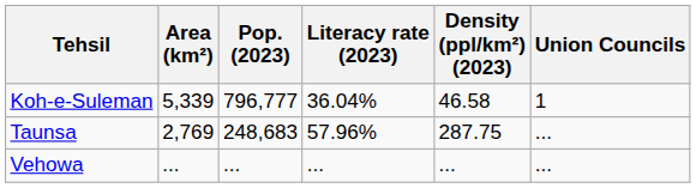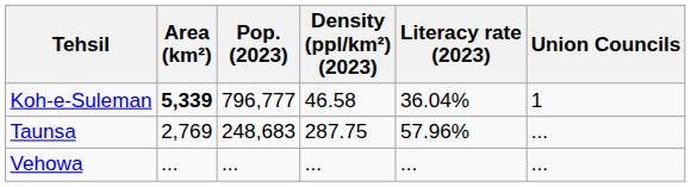columns swapped: Density (ppl/km²) (2023) <-> Literacy rate (2023)
Koh-e-Suleman | Area (km²): normal -> bold
